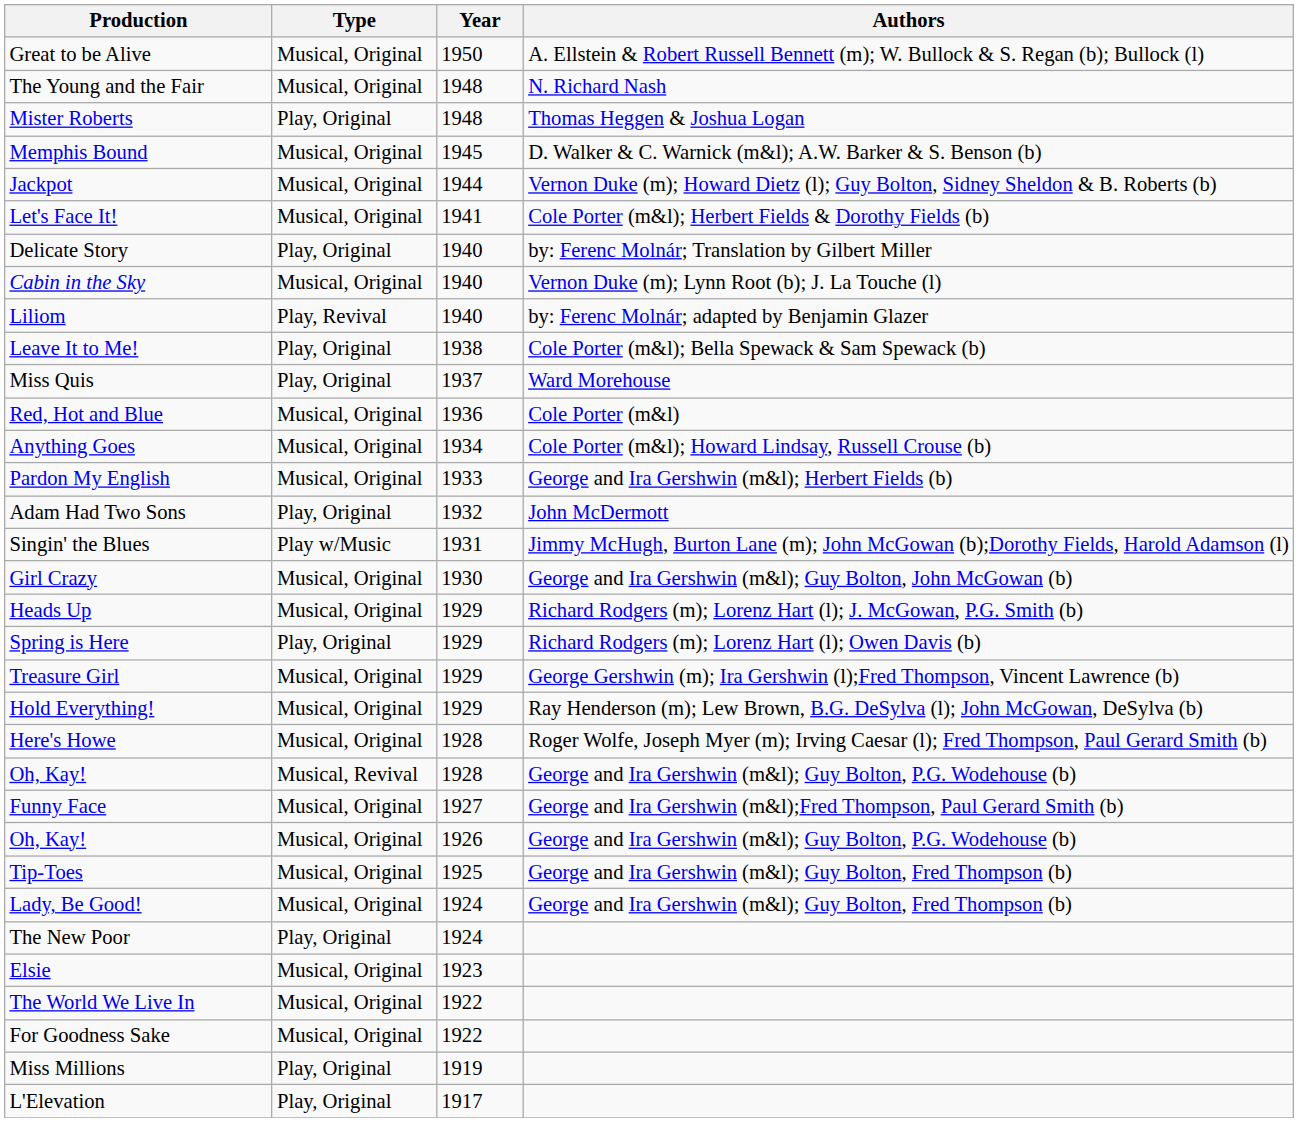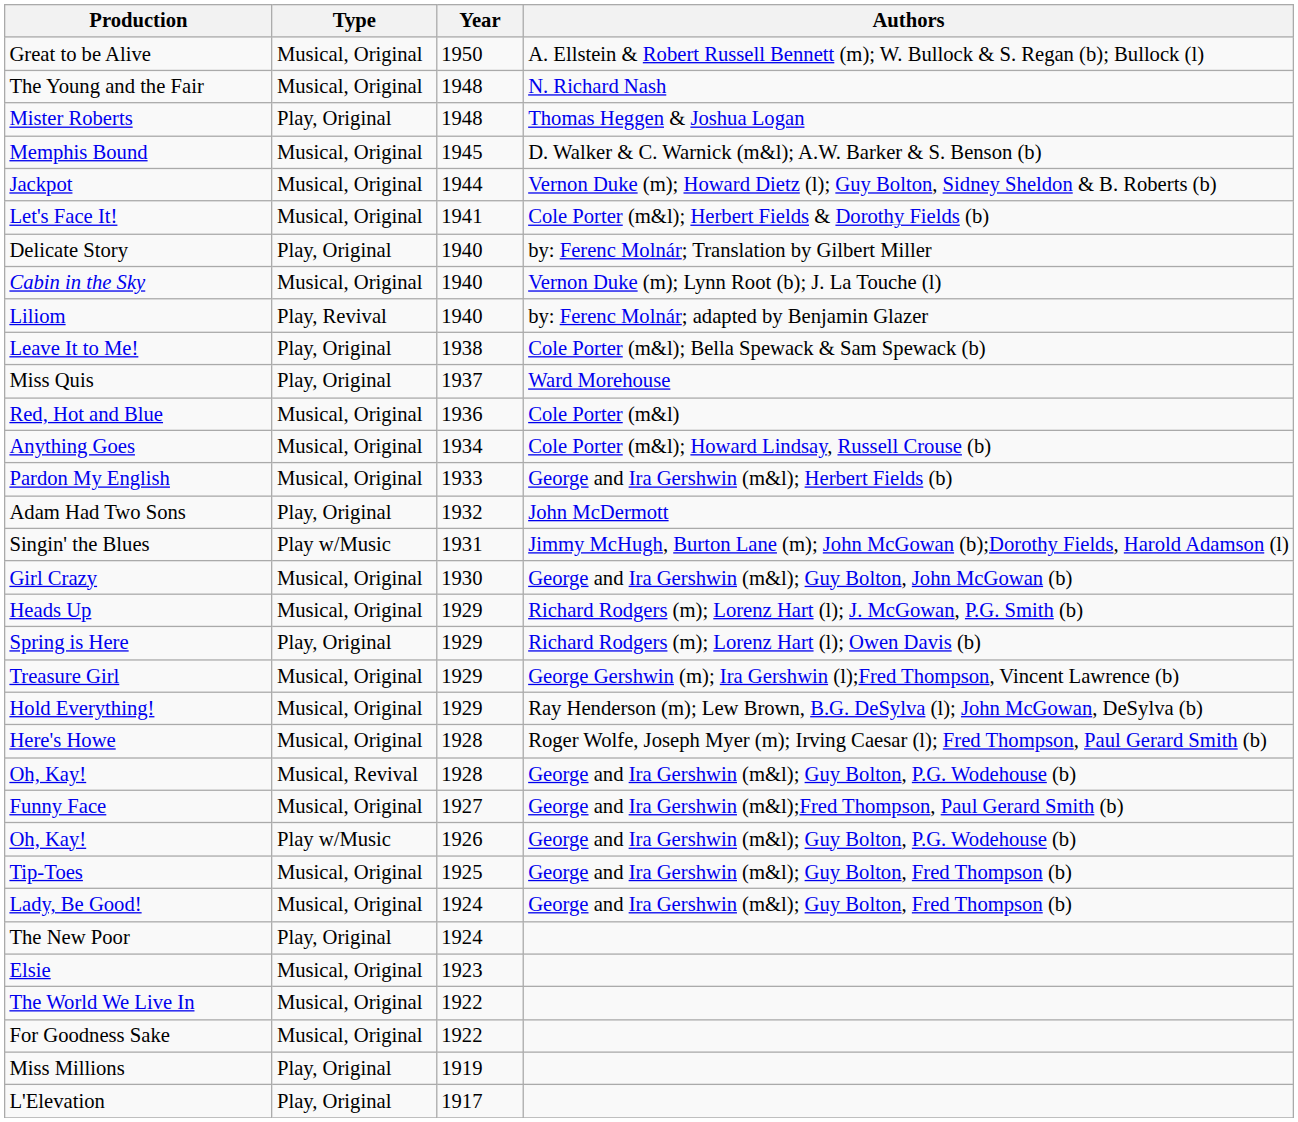Oh, Kay! / 1926 | Type: Musical, Original -> Play w/Music
